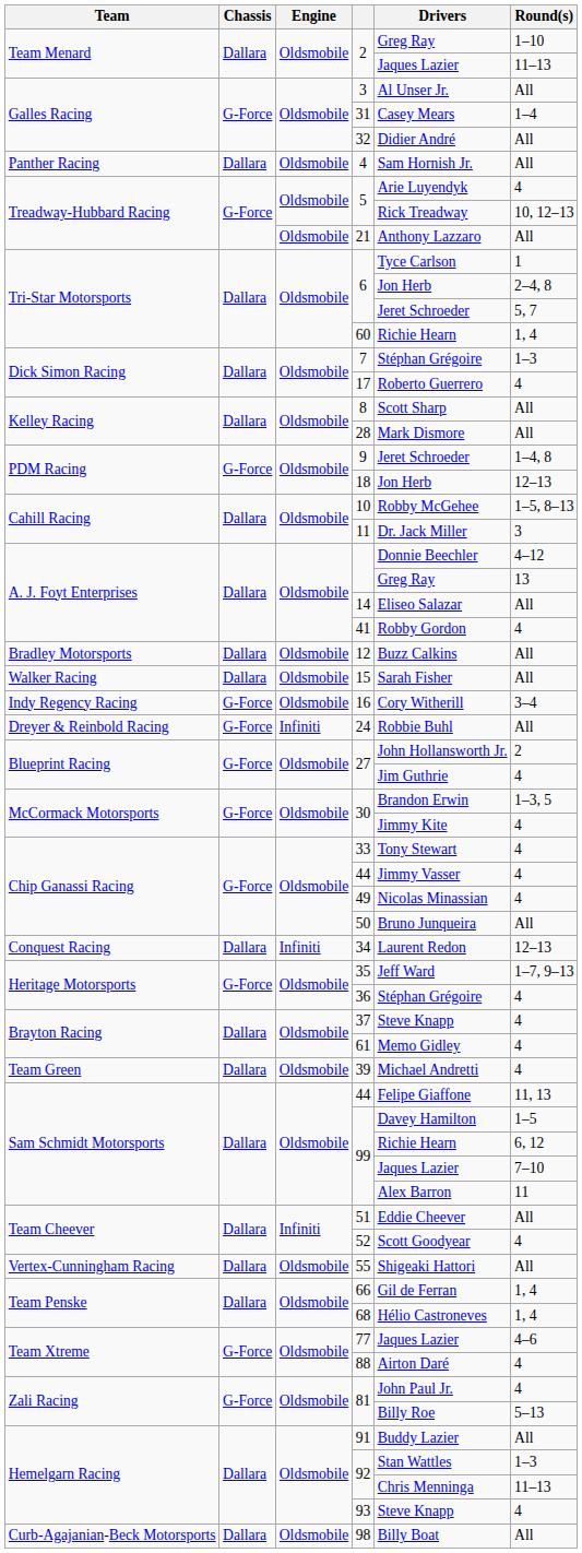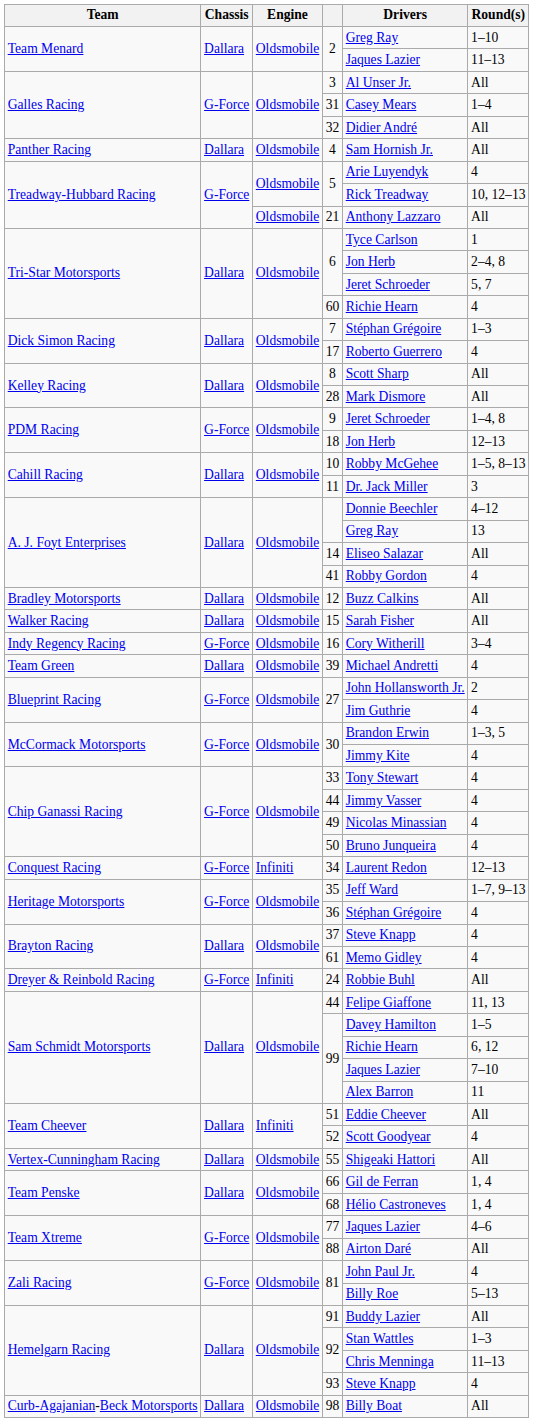60 | Round(s): 1, 4 -> 4
rows swapped: 24 <-> 39
50 | Round(s): All -> 4
34 | Chassis: Dallara -> G-Force
88 | Round(s): 4 -> All
